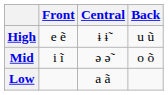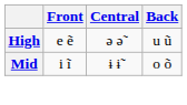High | Central: ɨ ɨ̃ -> ə ə̃
Mid | Central: ə ə̃ -> ɨ ɨ̃
- row: Low | a ã
